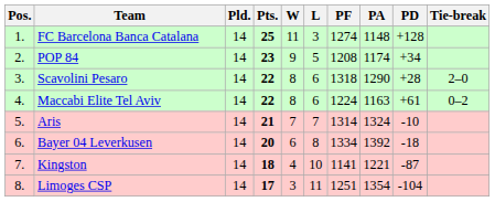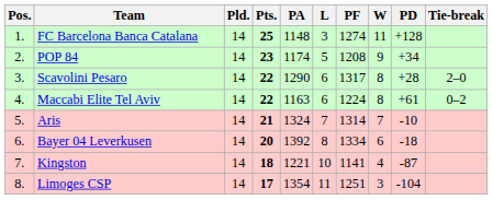columns swapped: W <-> PA
Scavolini Pesaro | PF: 1318 -> 1317
